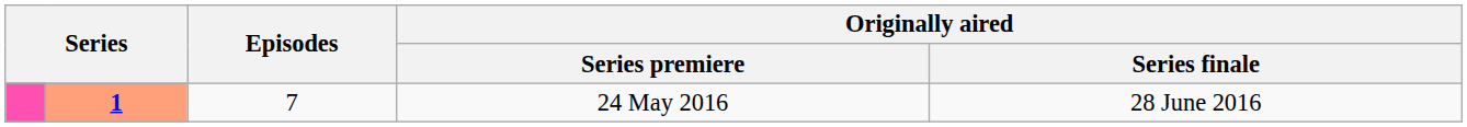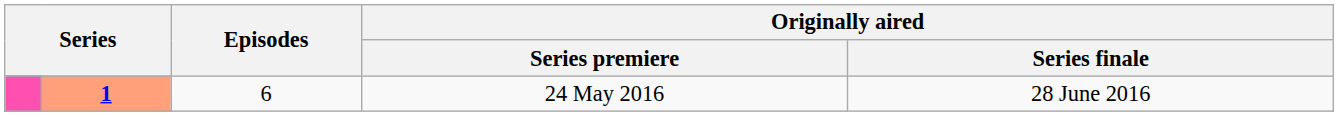24 May 2016 | Episodes: 7 -> 6
